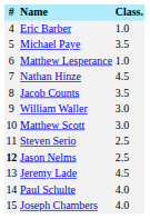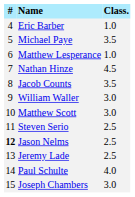Jeremy Lade | Class.: 4.5 -> 2.5
Joseph Chambers | Class.: 4.0 -> 3.0
